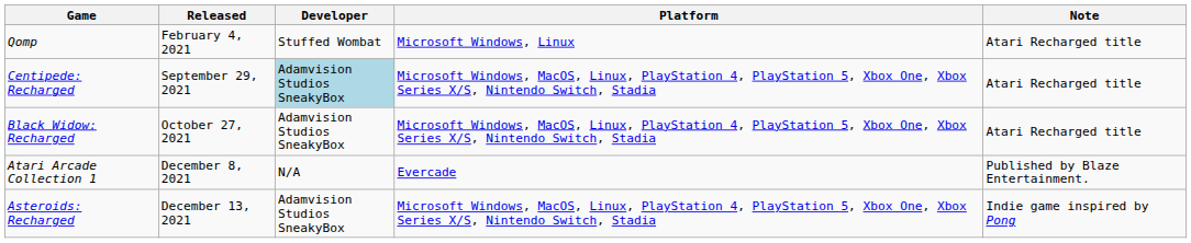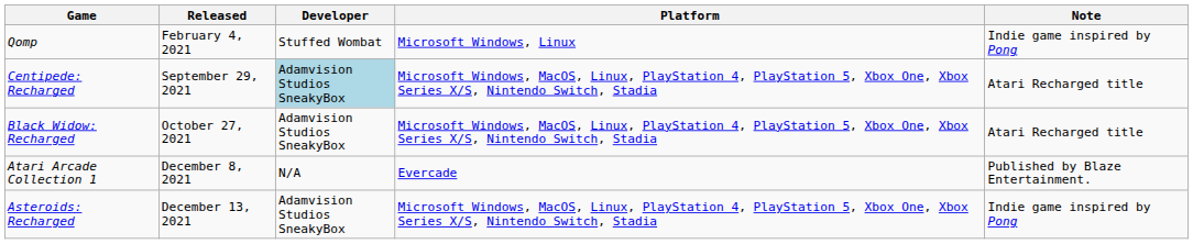Qomp | Note: Atari Recharged title -> Indie game inspired by Pong
